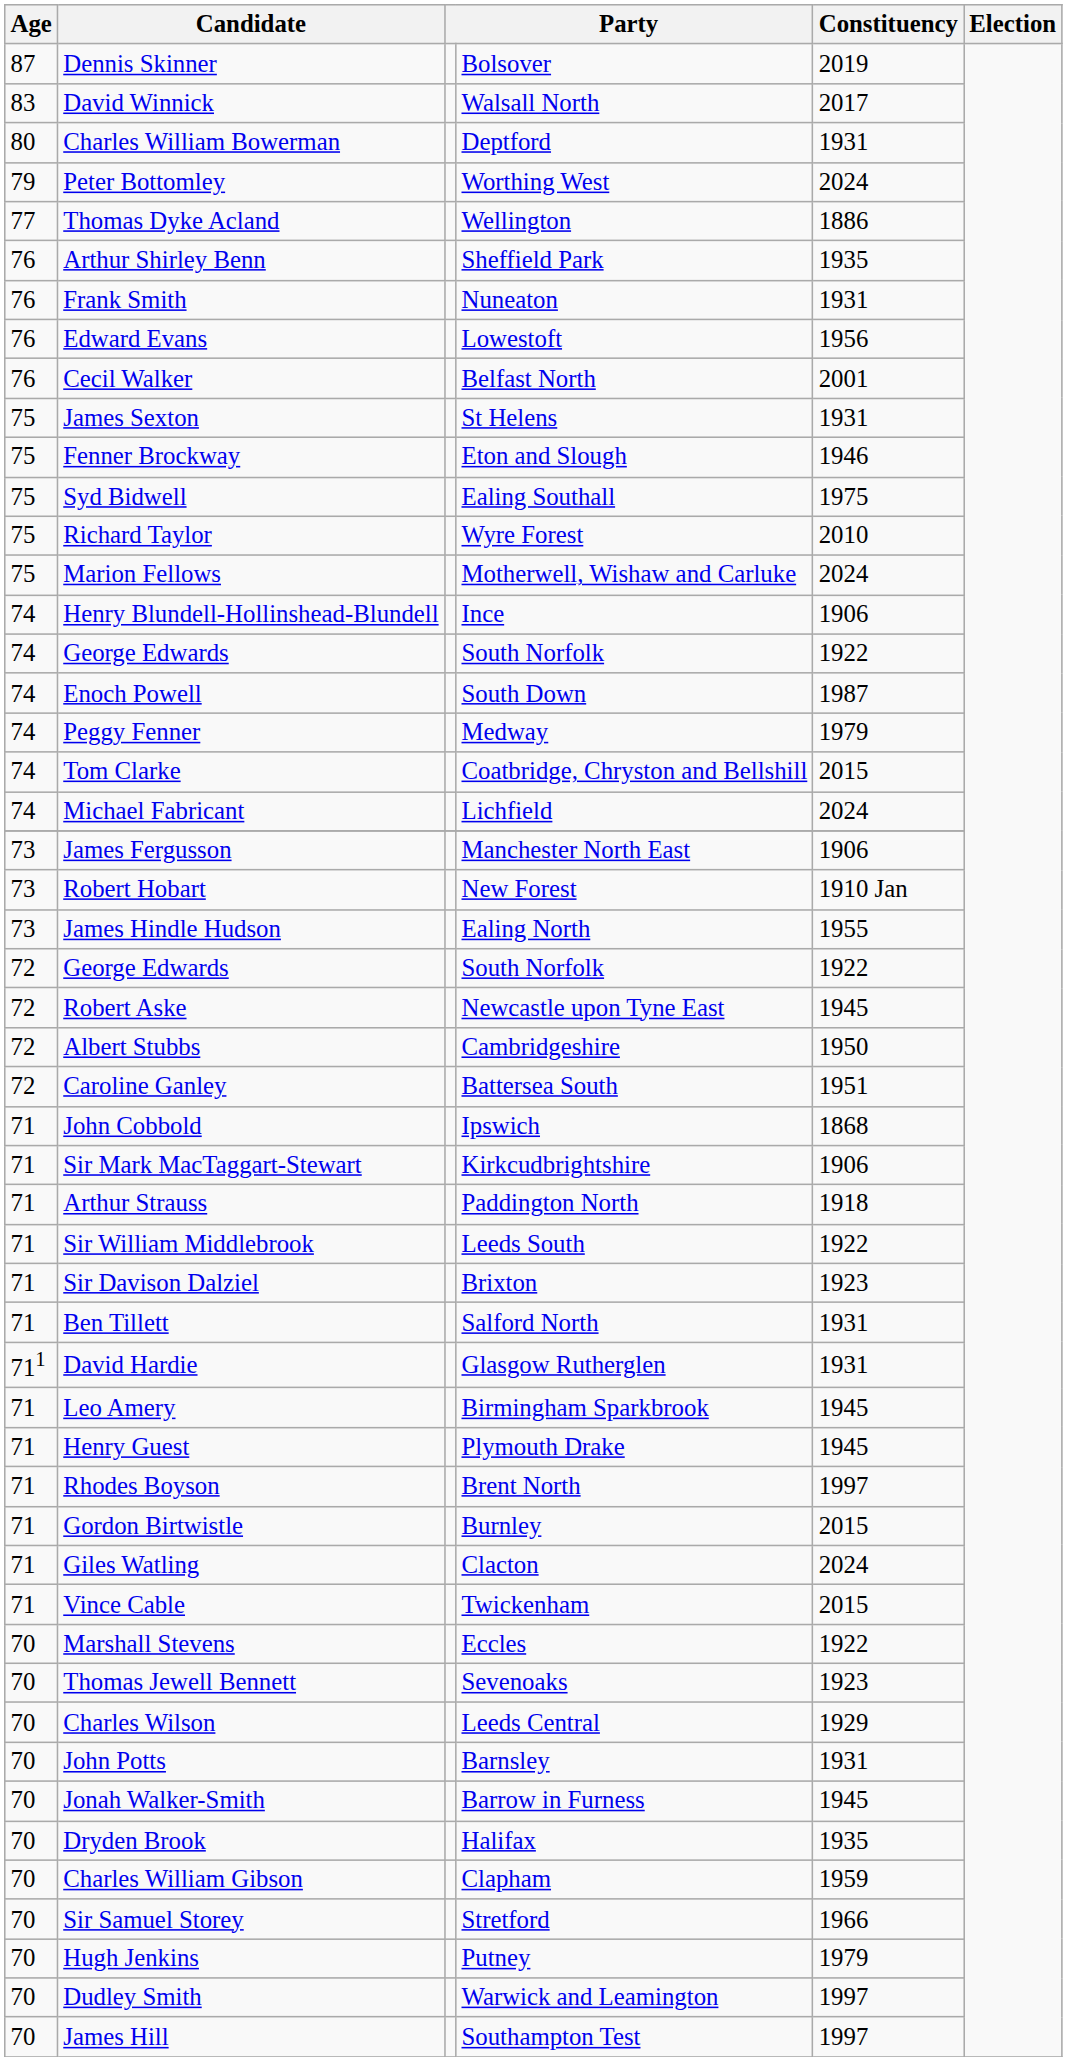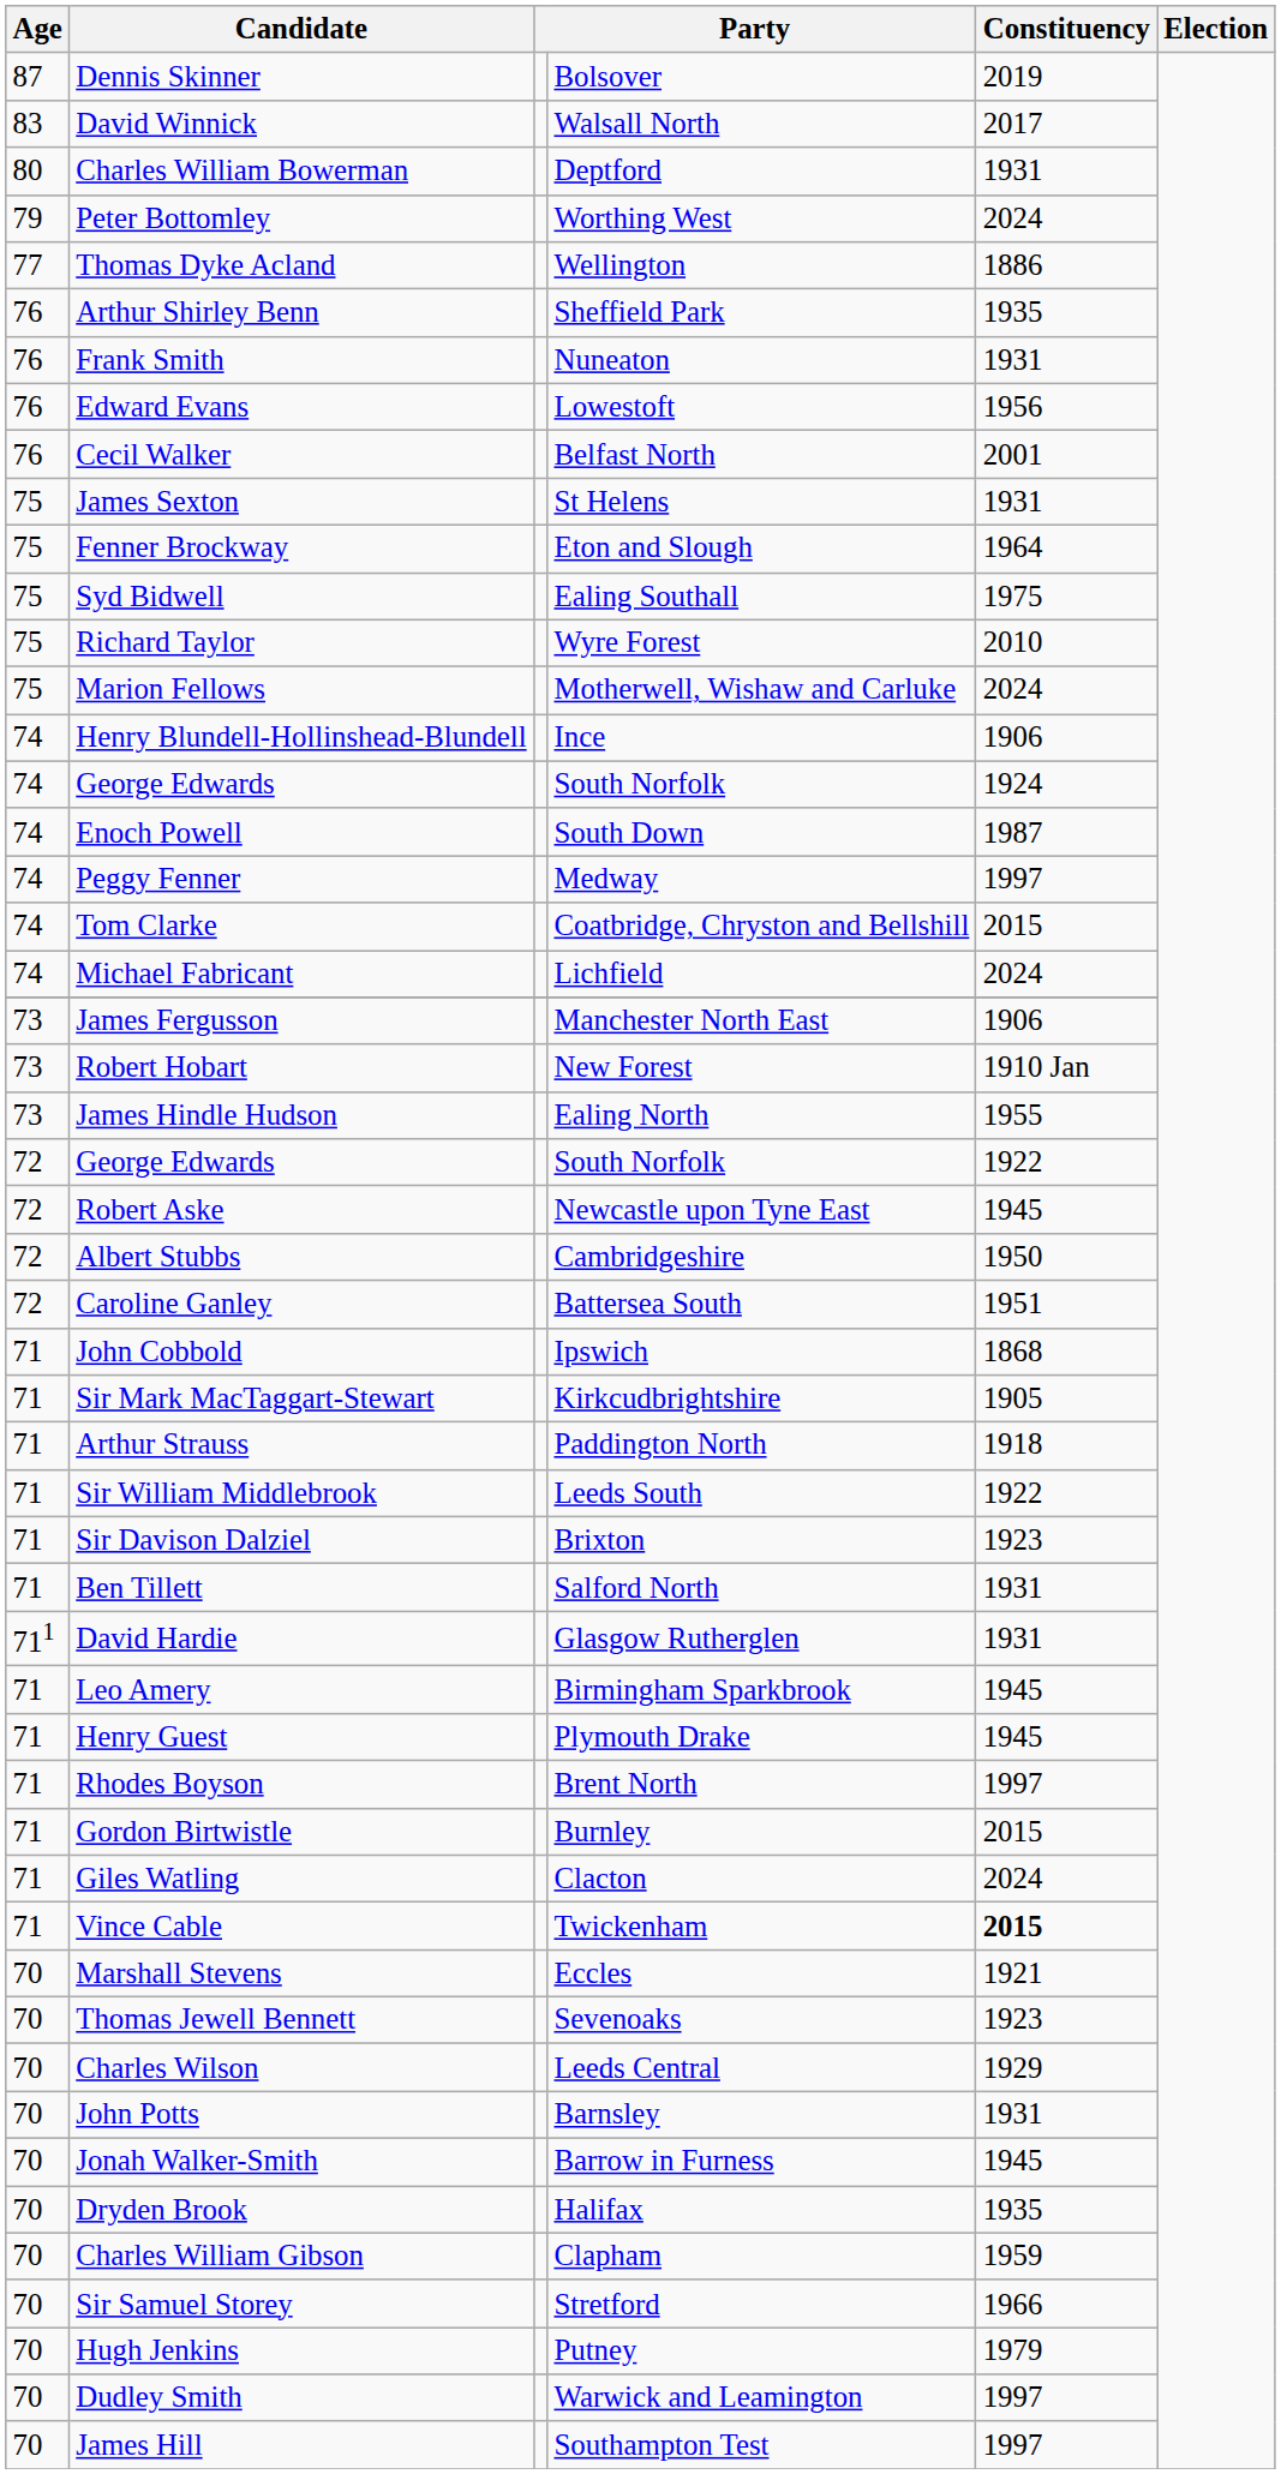Fenner Brockway | Constituency: 1946 -> 1964
74 / George Edwards | Constituency: 1922 -> 1924
Peggy Fenner | Constituency: 1979 -> 1997
Sir Mark MacTaggart-Stewart | Constituency: 1906 -> 1905
Vince Cable | Constituency: normal -> bold
Marshall Stevens | Constituency: 1922 -> 1921
